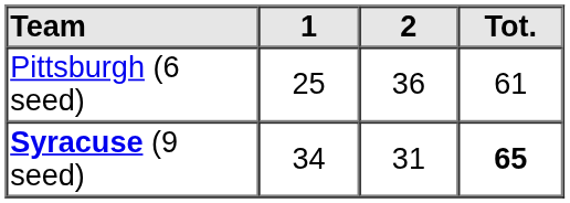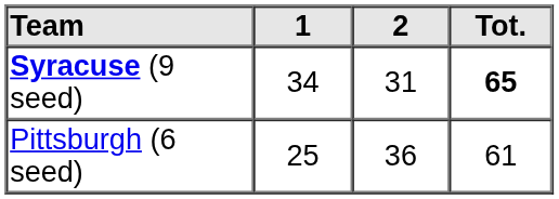rows swapped: Syracuse (9 seed) <-> Pittsburgh (6 seed)
